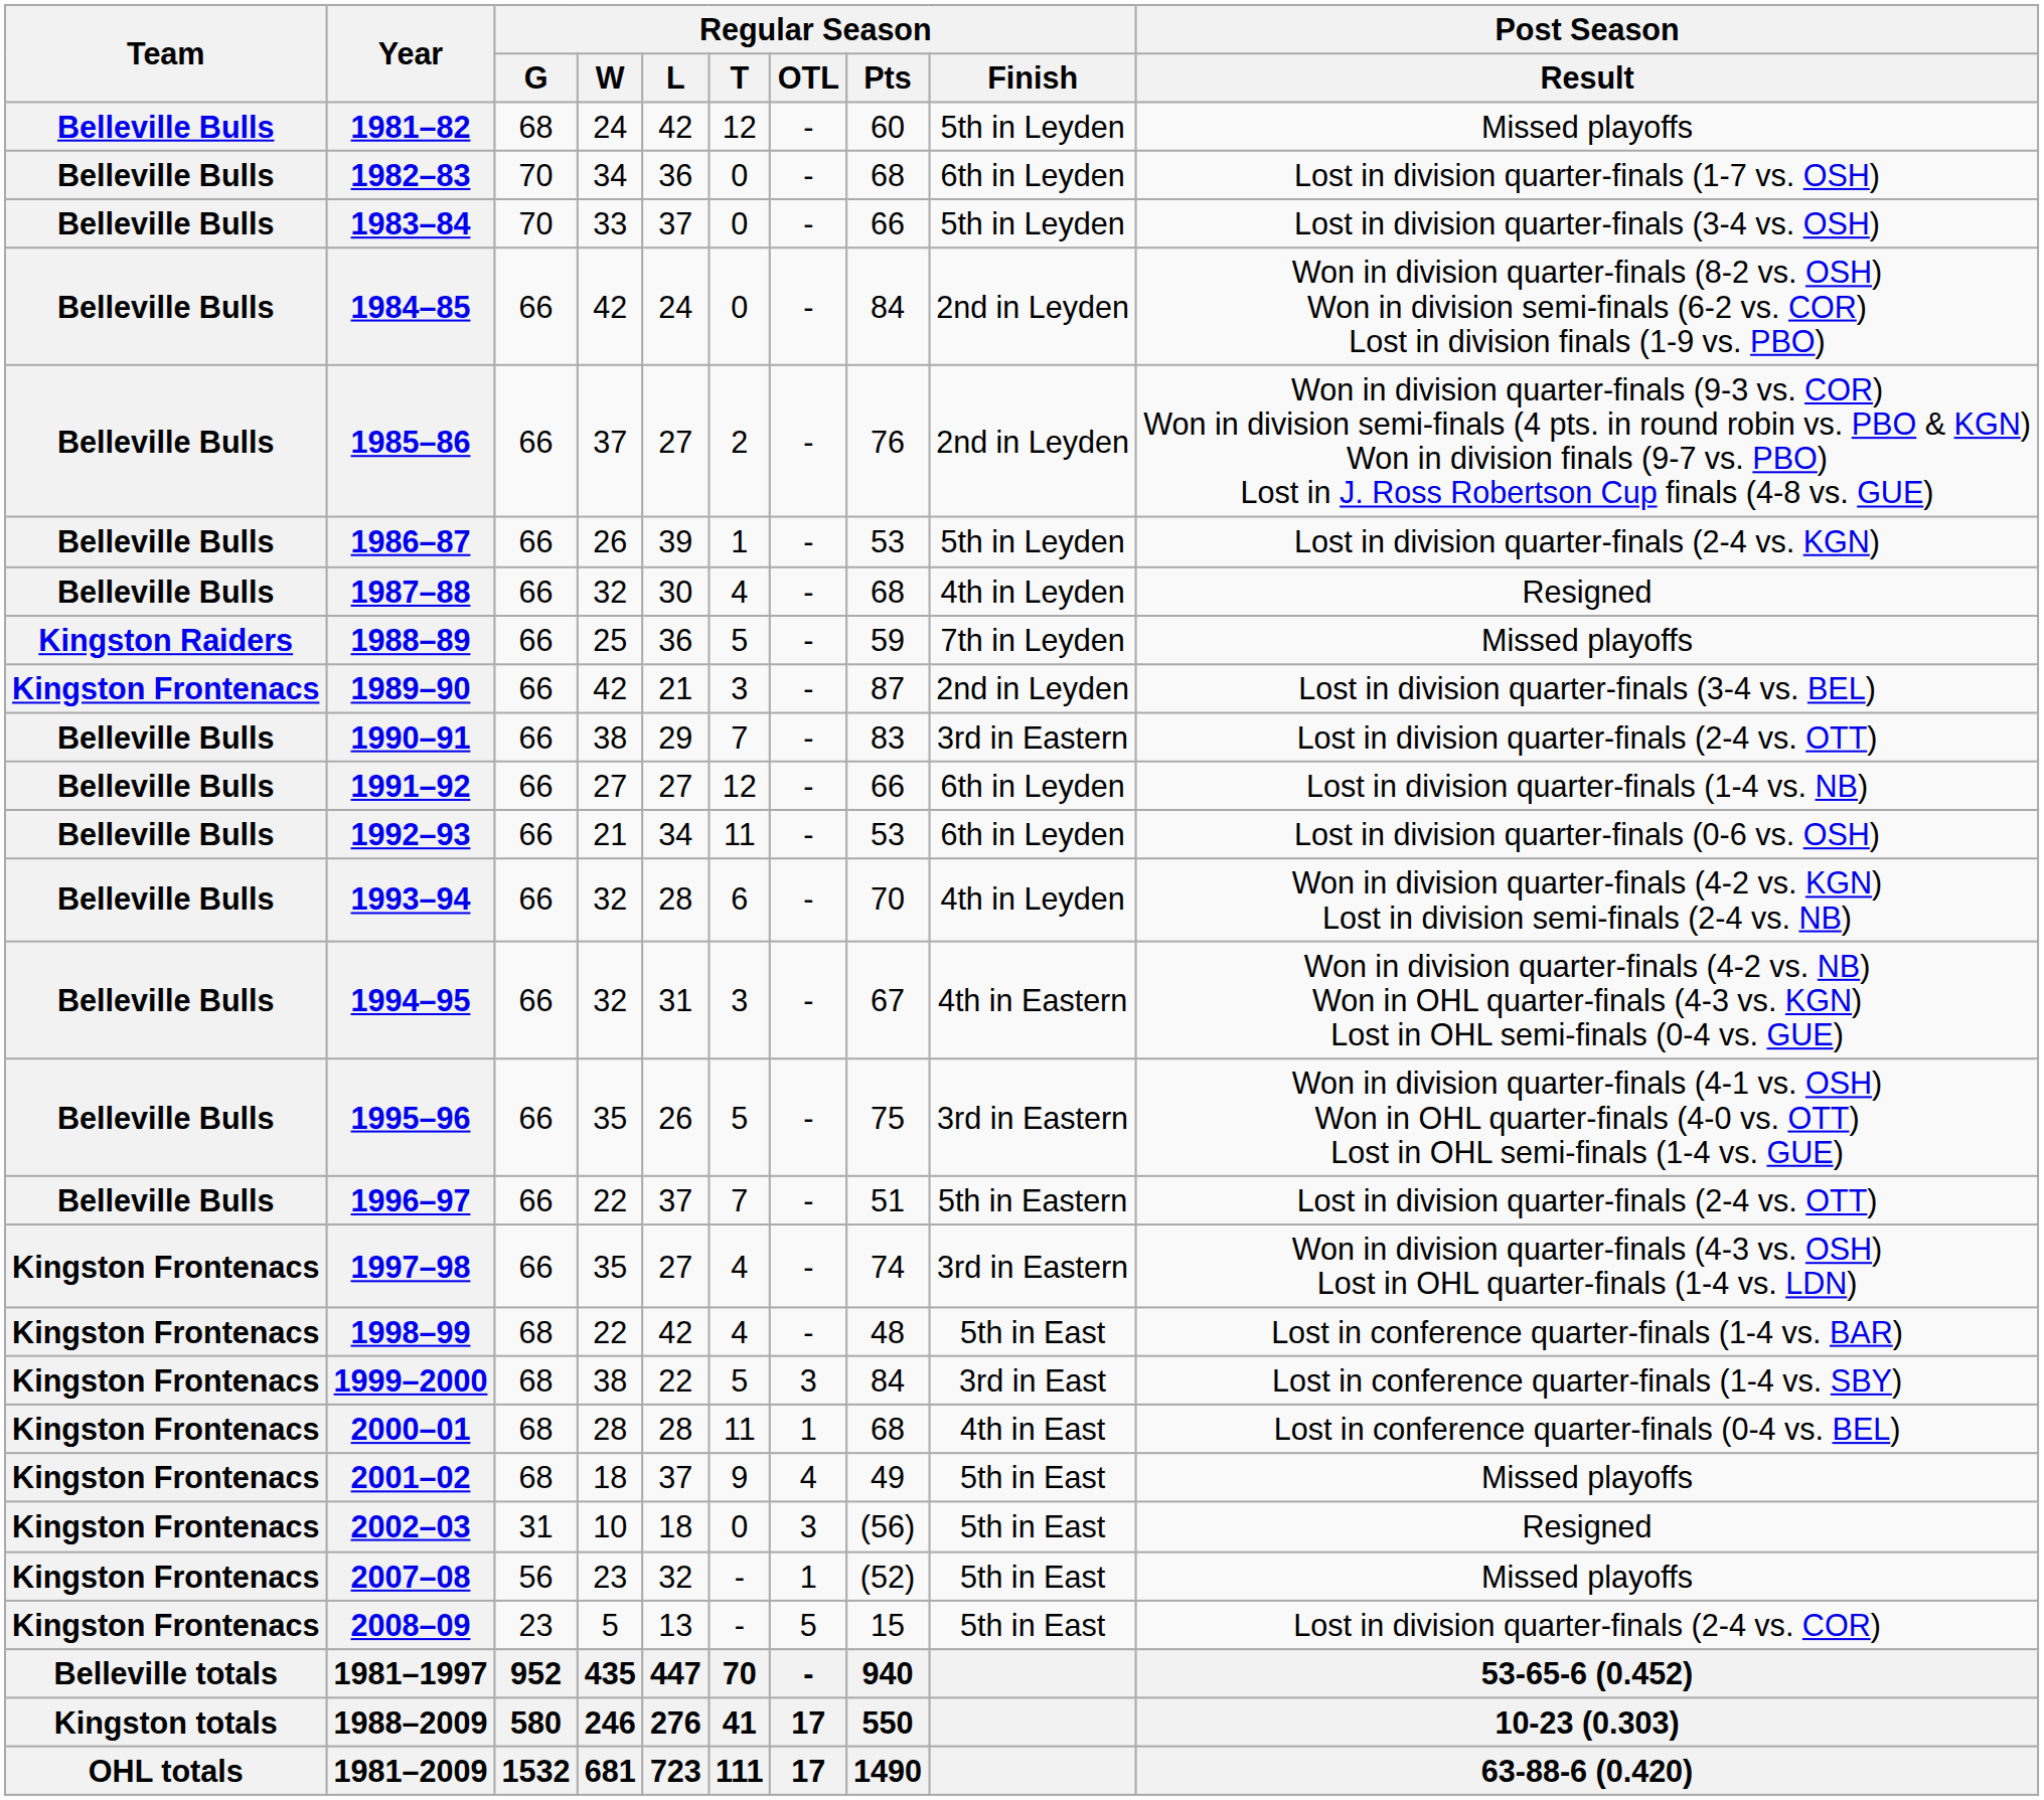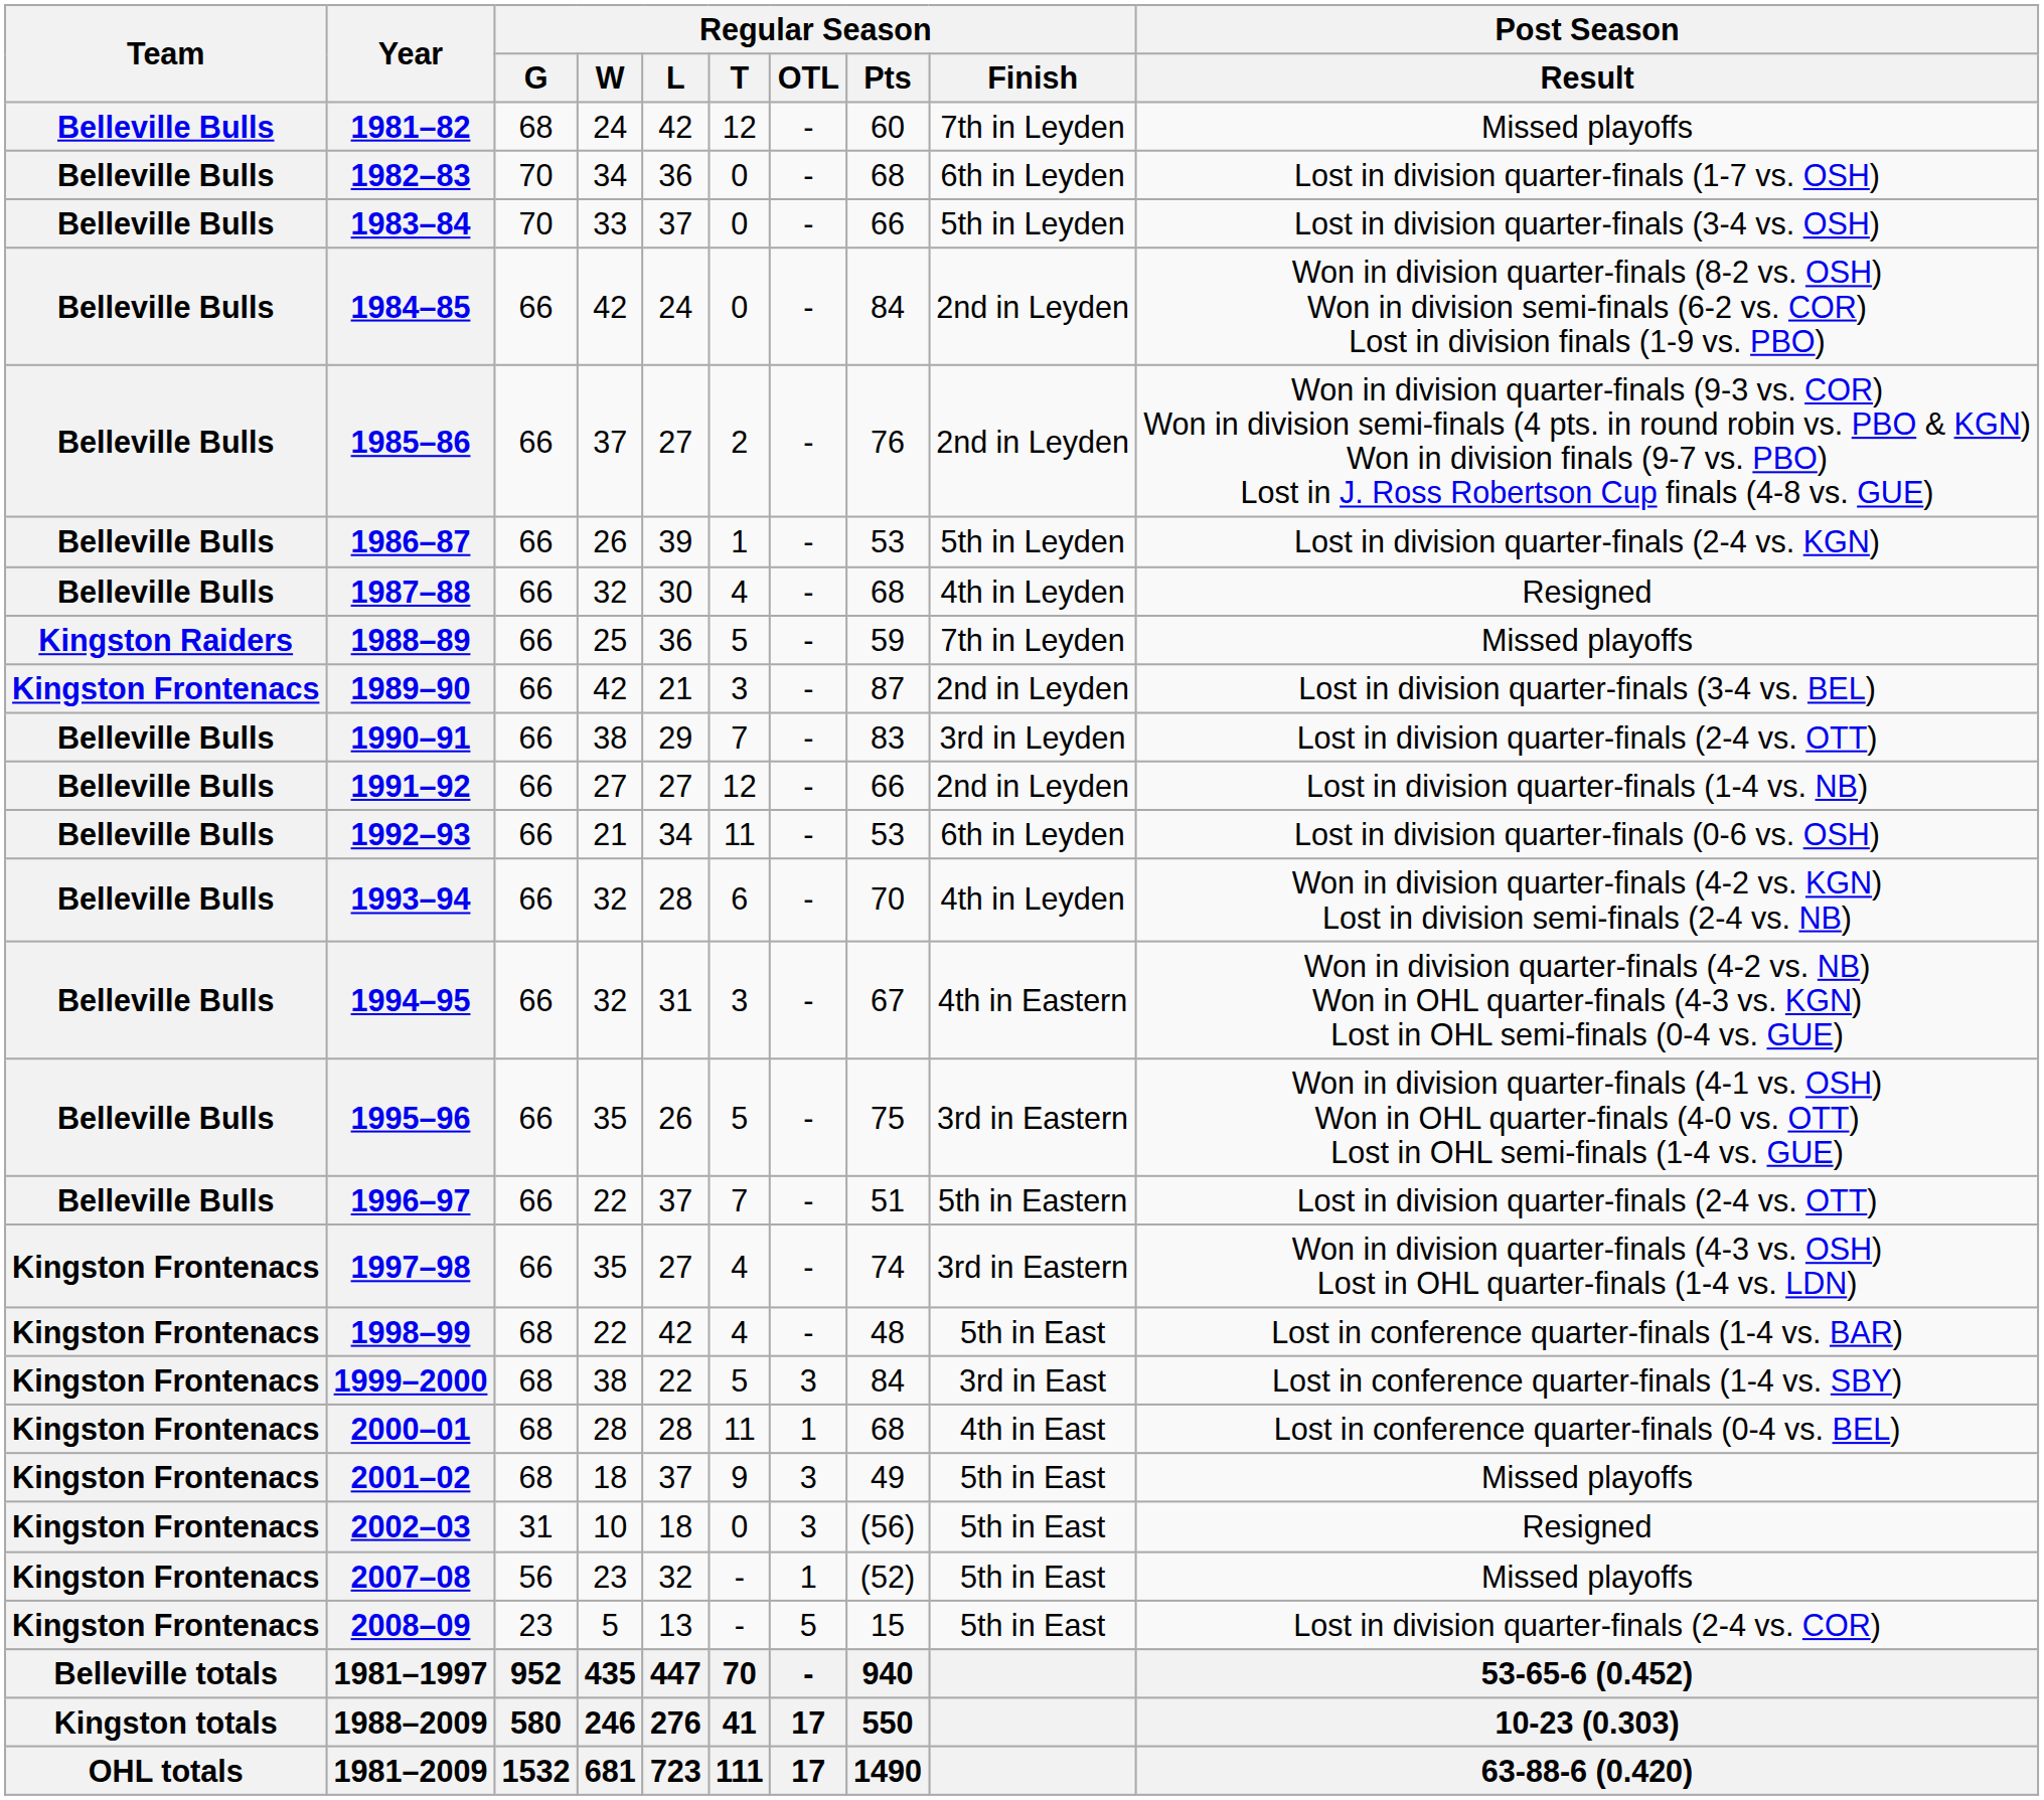1981–82 | Regular Season / Finish: 5th in Leyden -> 7th in Leyden
1990–91 | Regular Season / Finish: 3rd in Eastern -> 3rd in Leyden
1991–92 | Regular Season / Finish: 6th in Leyden -> 2nd in Leyden
2001–02 | Regular Season / OTL: 4 -> 3
